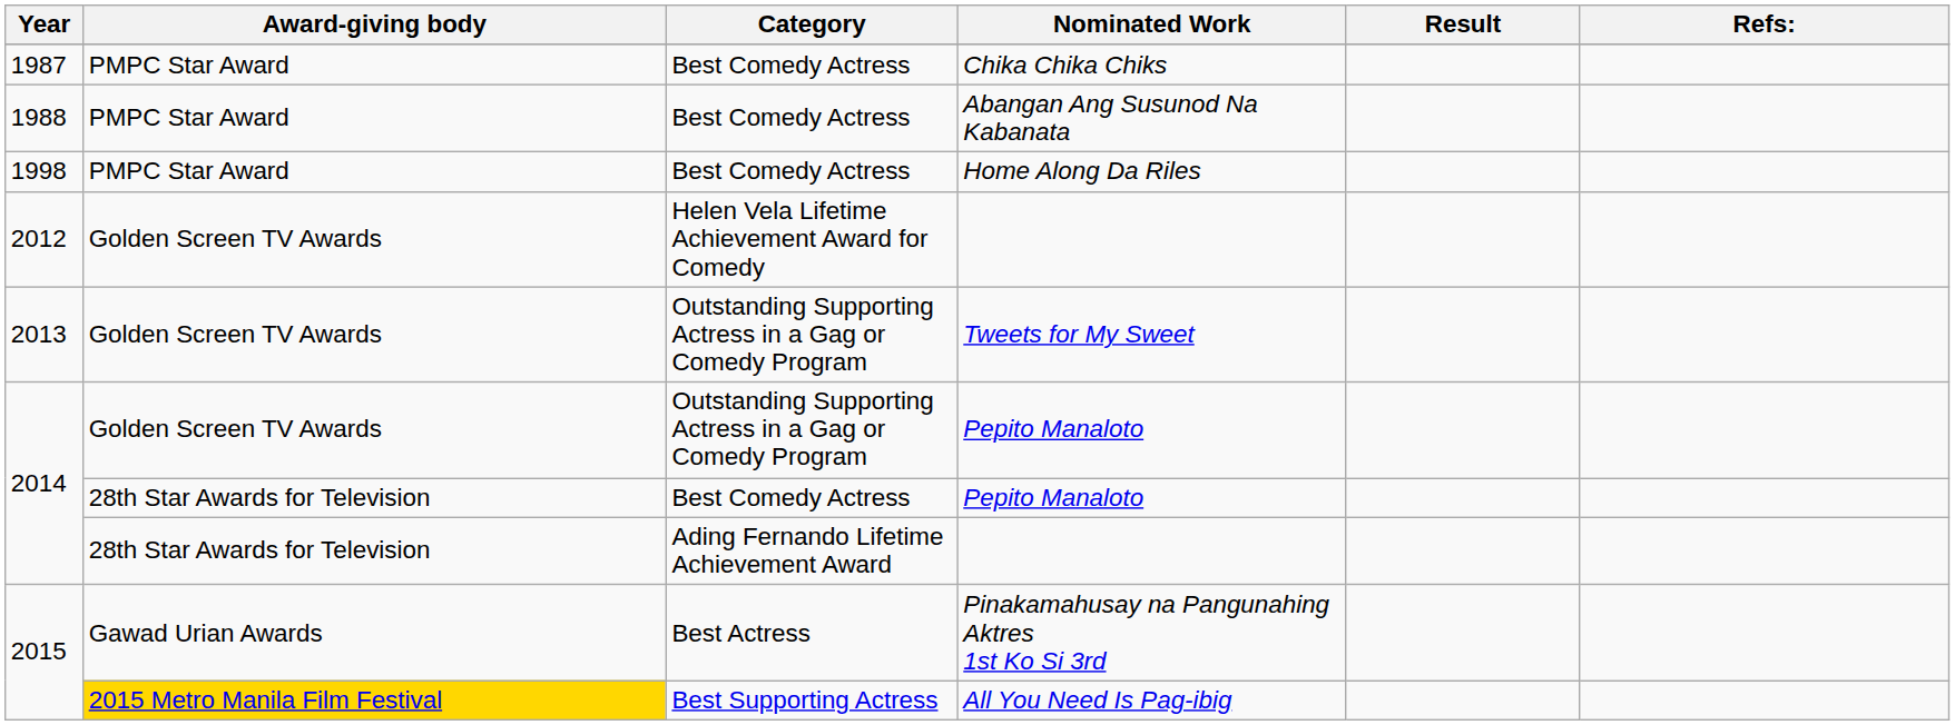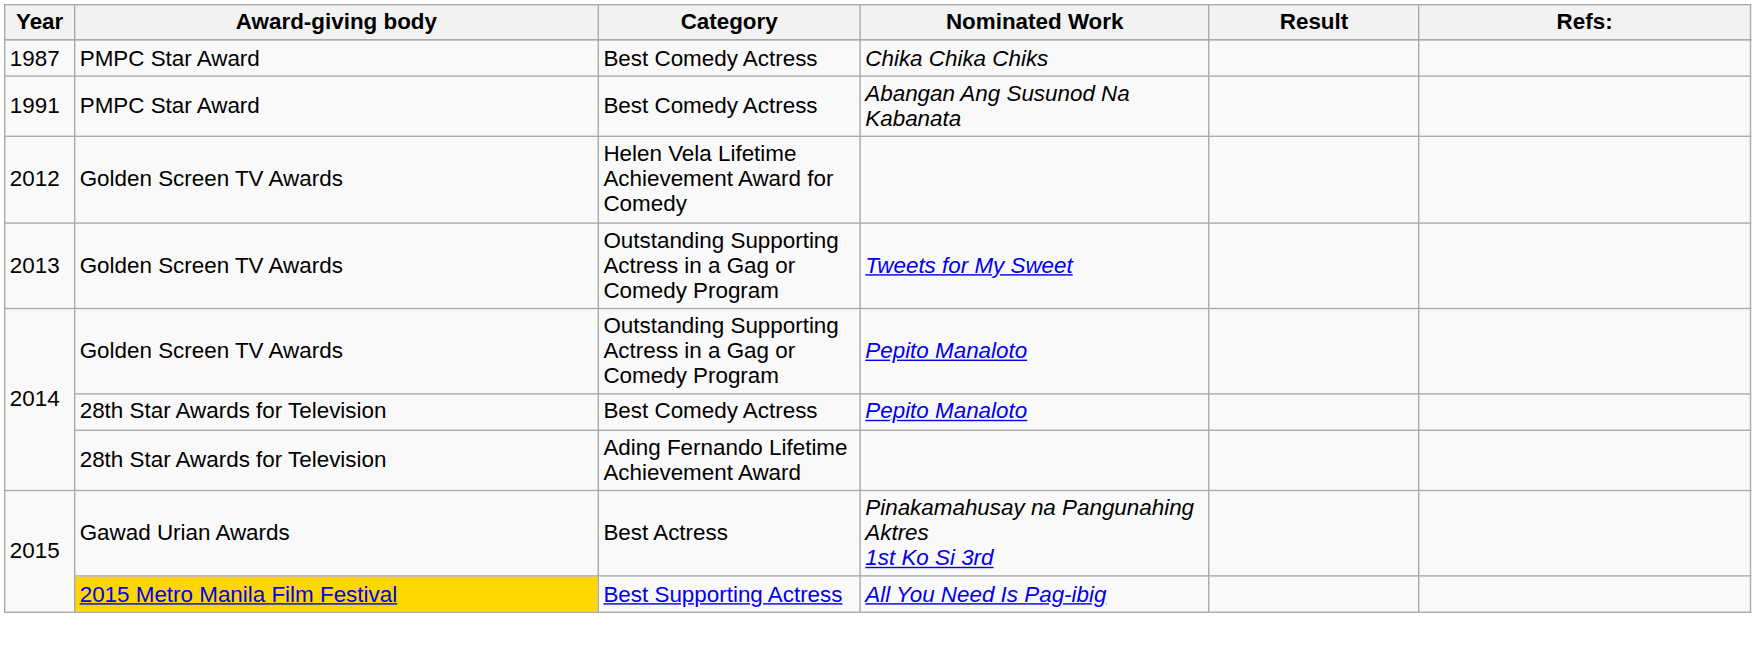Abangan Ang Susunod Na Kabanata | Year: 1988 -> 1991
- row: 1998 | PMPC Star Award | Best Comedy Actress | Home Along Da Riles
